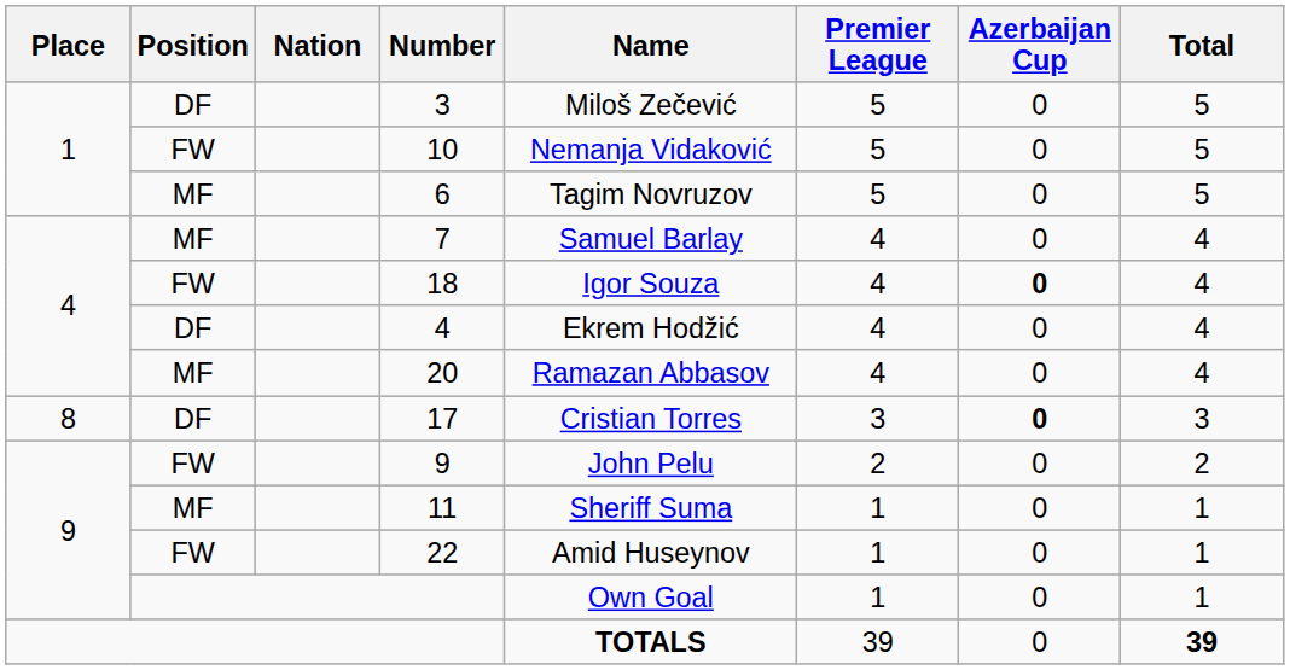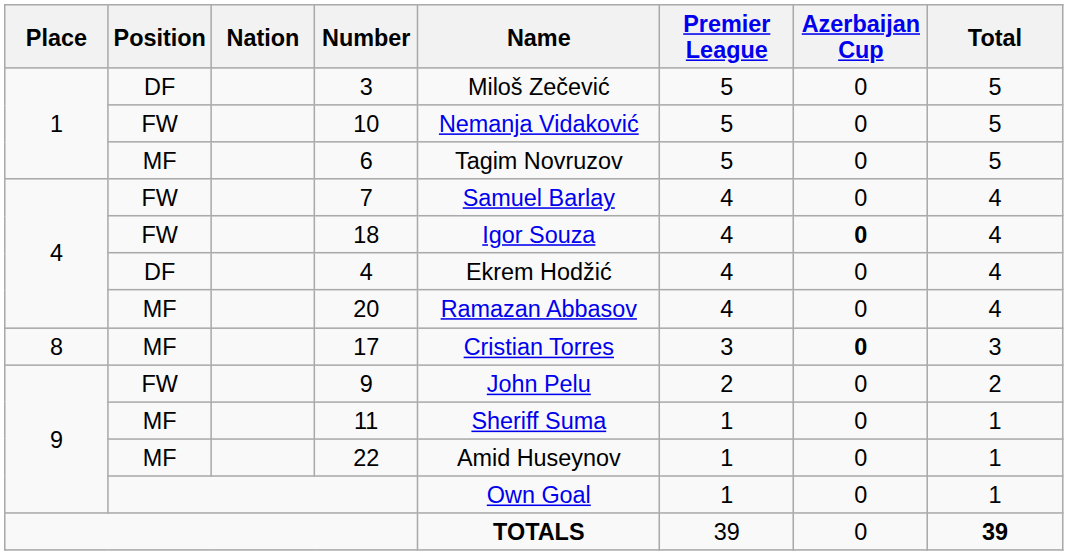7 | Position: MF -> FW
17 | Position: DF -> MF
22 | Position: FW -> MF
